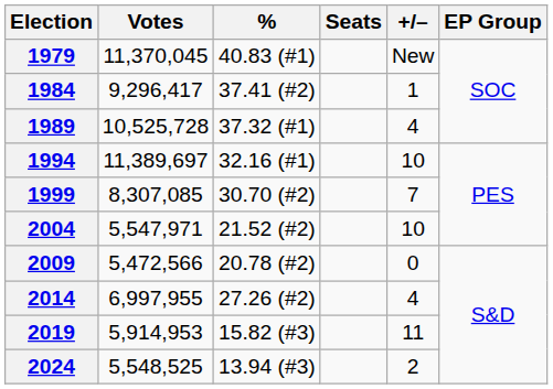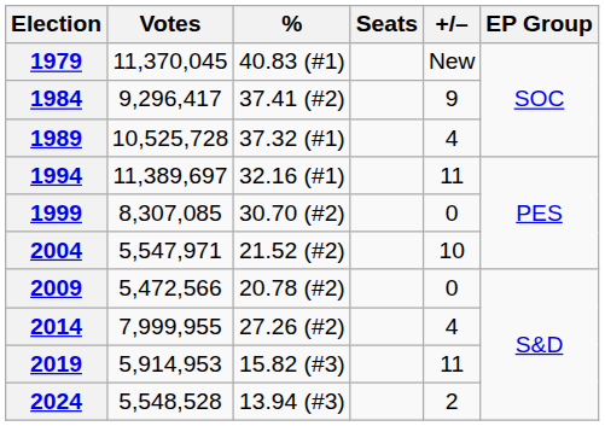1984 | +/–: 1 -> 9
1994 | +/–: 10 -> 11
1999 | +/–: 7 -> 0
2014 | Votes: 6,997,955 -> 7,999,955
2024 | Votes: 5,548,525 -> 5,548,528
